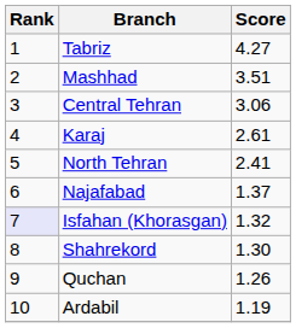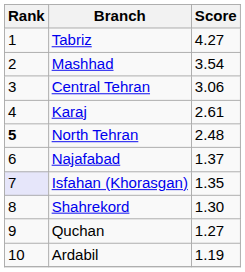Mashhad | Score: 3.51 -> 3.54
North Tehran | Rank: normal -> bold
North Tehran | Score: 2.41 -> 2.48
Isfahan (Khorasgan) | Score: 1.32 -> 1.35
Quchan | Score: 1.26 -> 1.27
